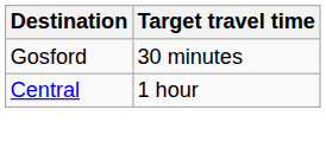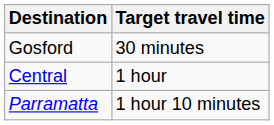+ row: Parramatta | 1 hour 10 minutes
